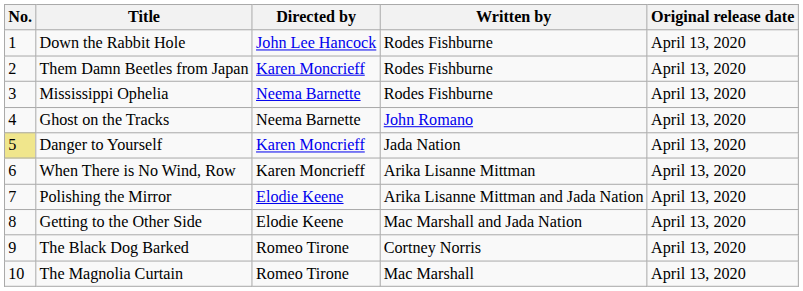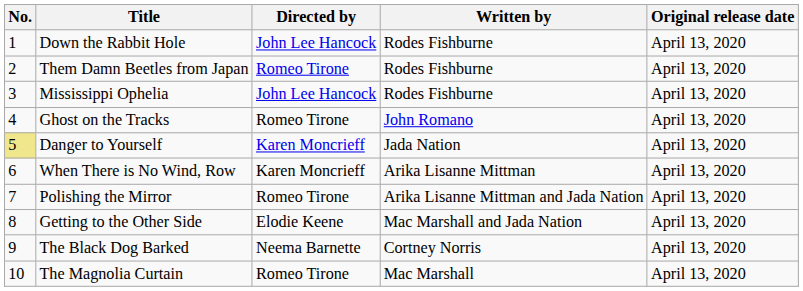Them Damn Beetles from Japan | Directed by: Karen Moncrieff -> Romeo Tirone
Mississippi Ophelia | Directed by: Neema Barnette -> John Lee Hancock
Ghost on the Tracks | Directed by: Neema Barnette -> Romeo Tirone
Polishing the Mirror | Directed by: Elodie Keene -> Romeo Tirone
The Black Dog Barked | Directed by: Romeo Tirone -> Neema Barnette
